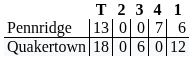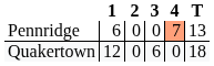columns swapped: 1 <-> T
Pennridge | 4: no background -> lightsalmon background
